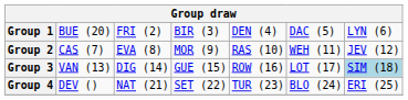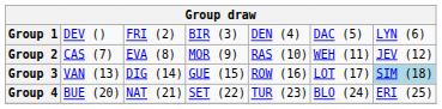Group 1 | column 2: BUE (20) -> DEV ()
Group 4 | column 2: DEV () -> BUE (20)
